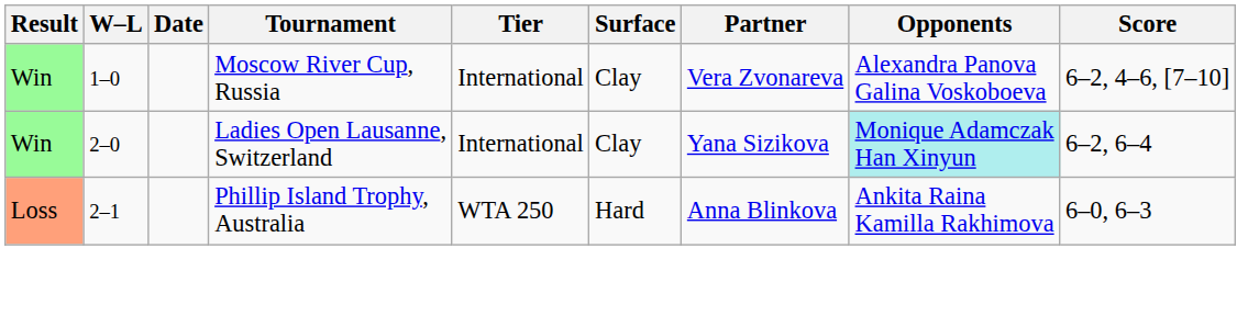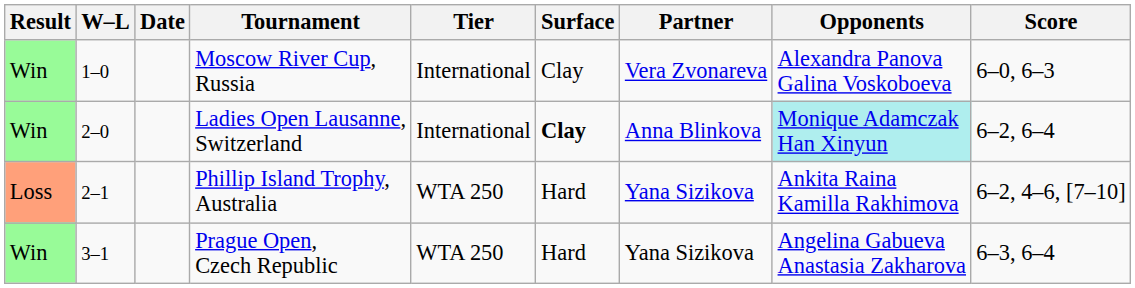Moscow River Cup, Russia | Score: 6–2, 4–6, [7–10] -> 6–0, 6–3
Ladies Open Lausanne, Switzerland | Surface: normal -> bold
Ladies Open Lausanne, Switzerland | Partner: Yana Sizikova -> Anna Blinkova
Phillip Island Trophy, Australia | Partner: Anna Blinkova -> Yana Sizikova
Phillip Island Trophy, Australia | Score: 6–0, 6–3 -> 6–2, 4–6, [7–10]
+ row: Win | 3–1 | Prague Open, Czech Republic | WTA 250 | Hard | Yana Sizikova | Angelina Gabueva Anastasia Zakharova | 6–3, 6–4
